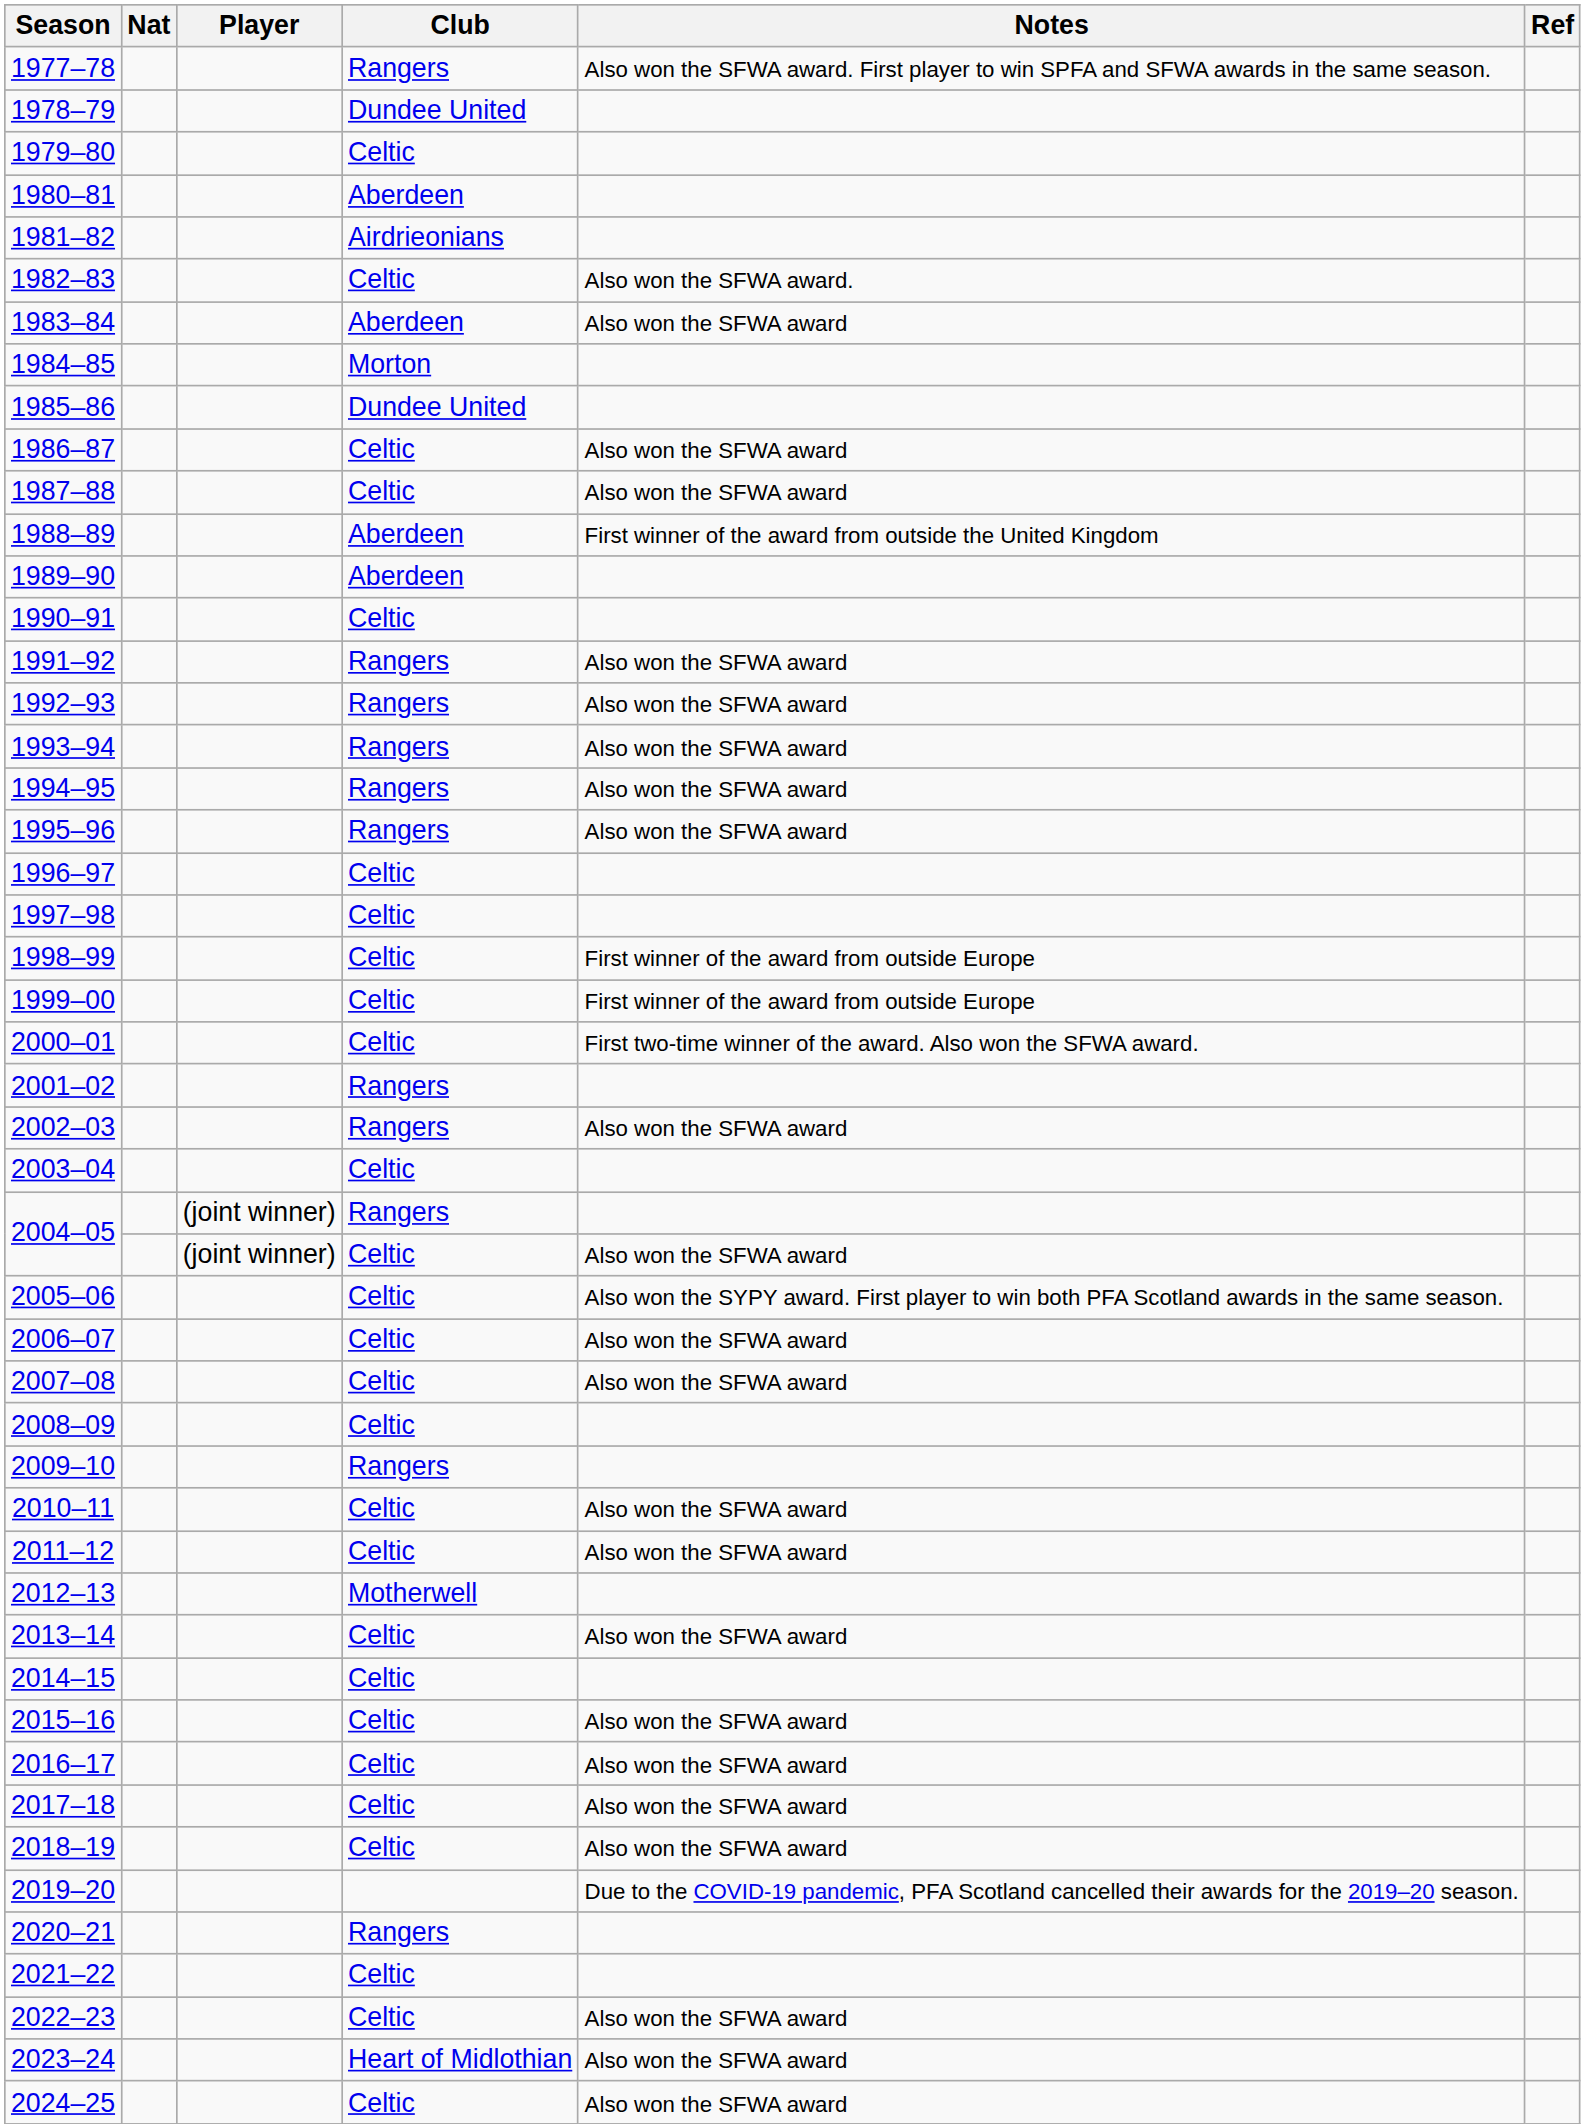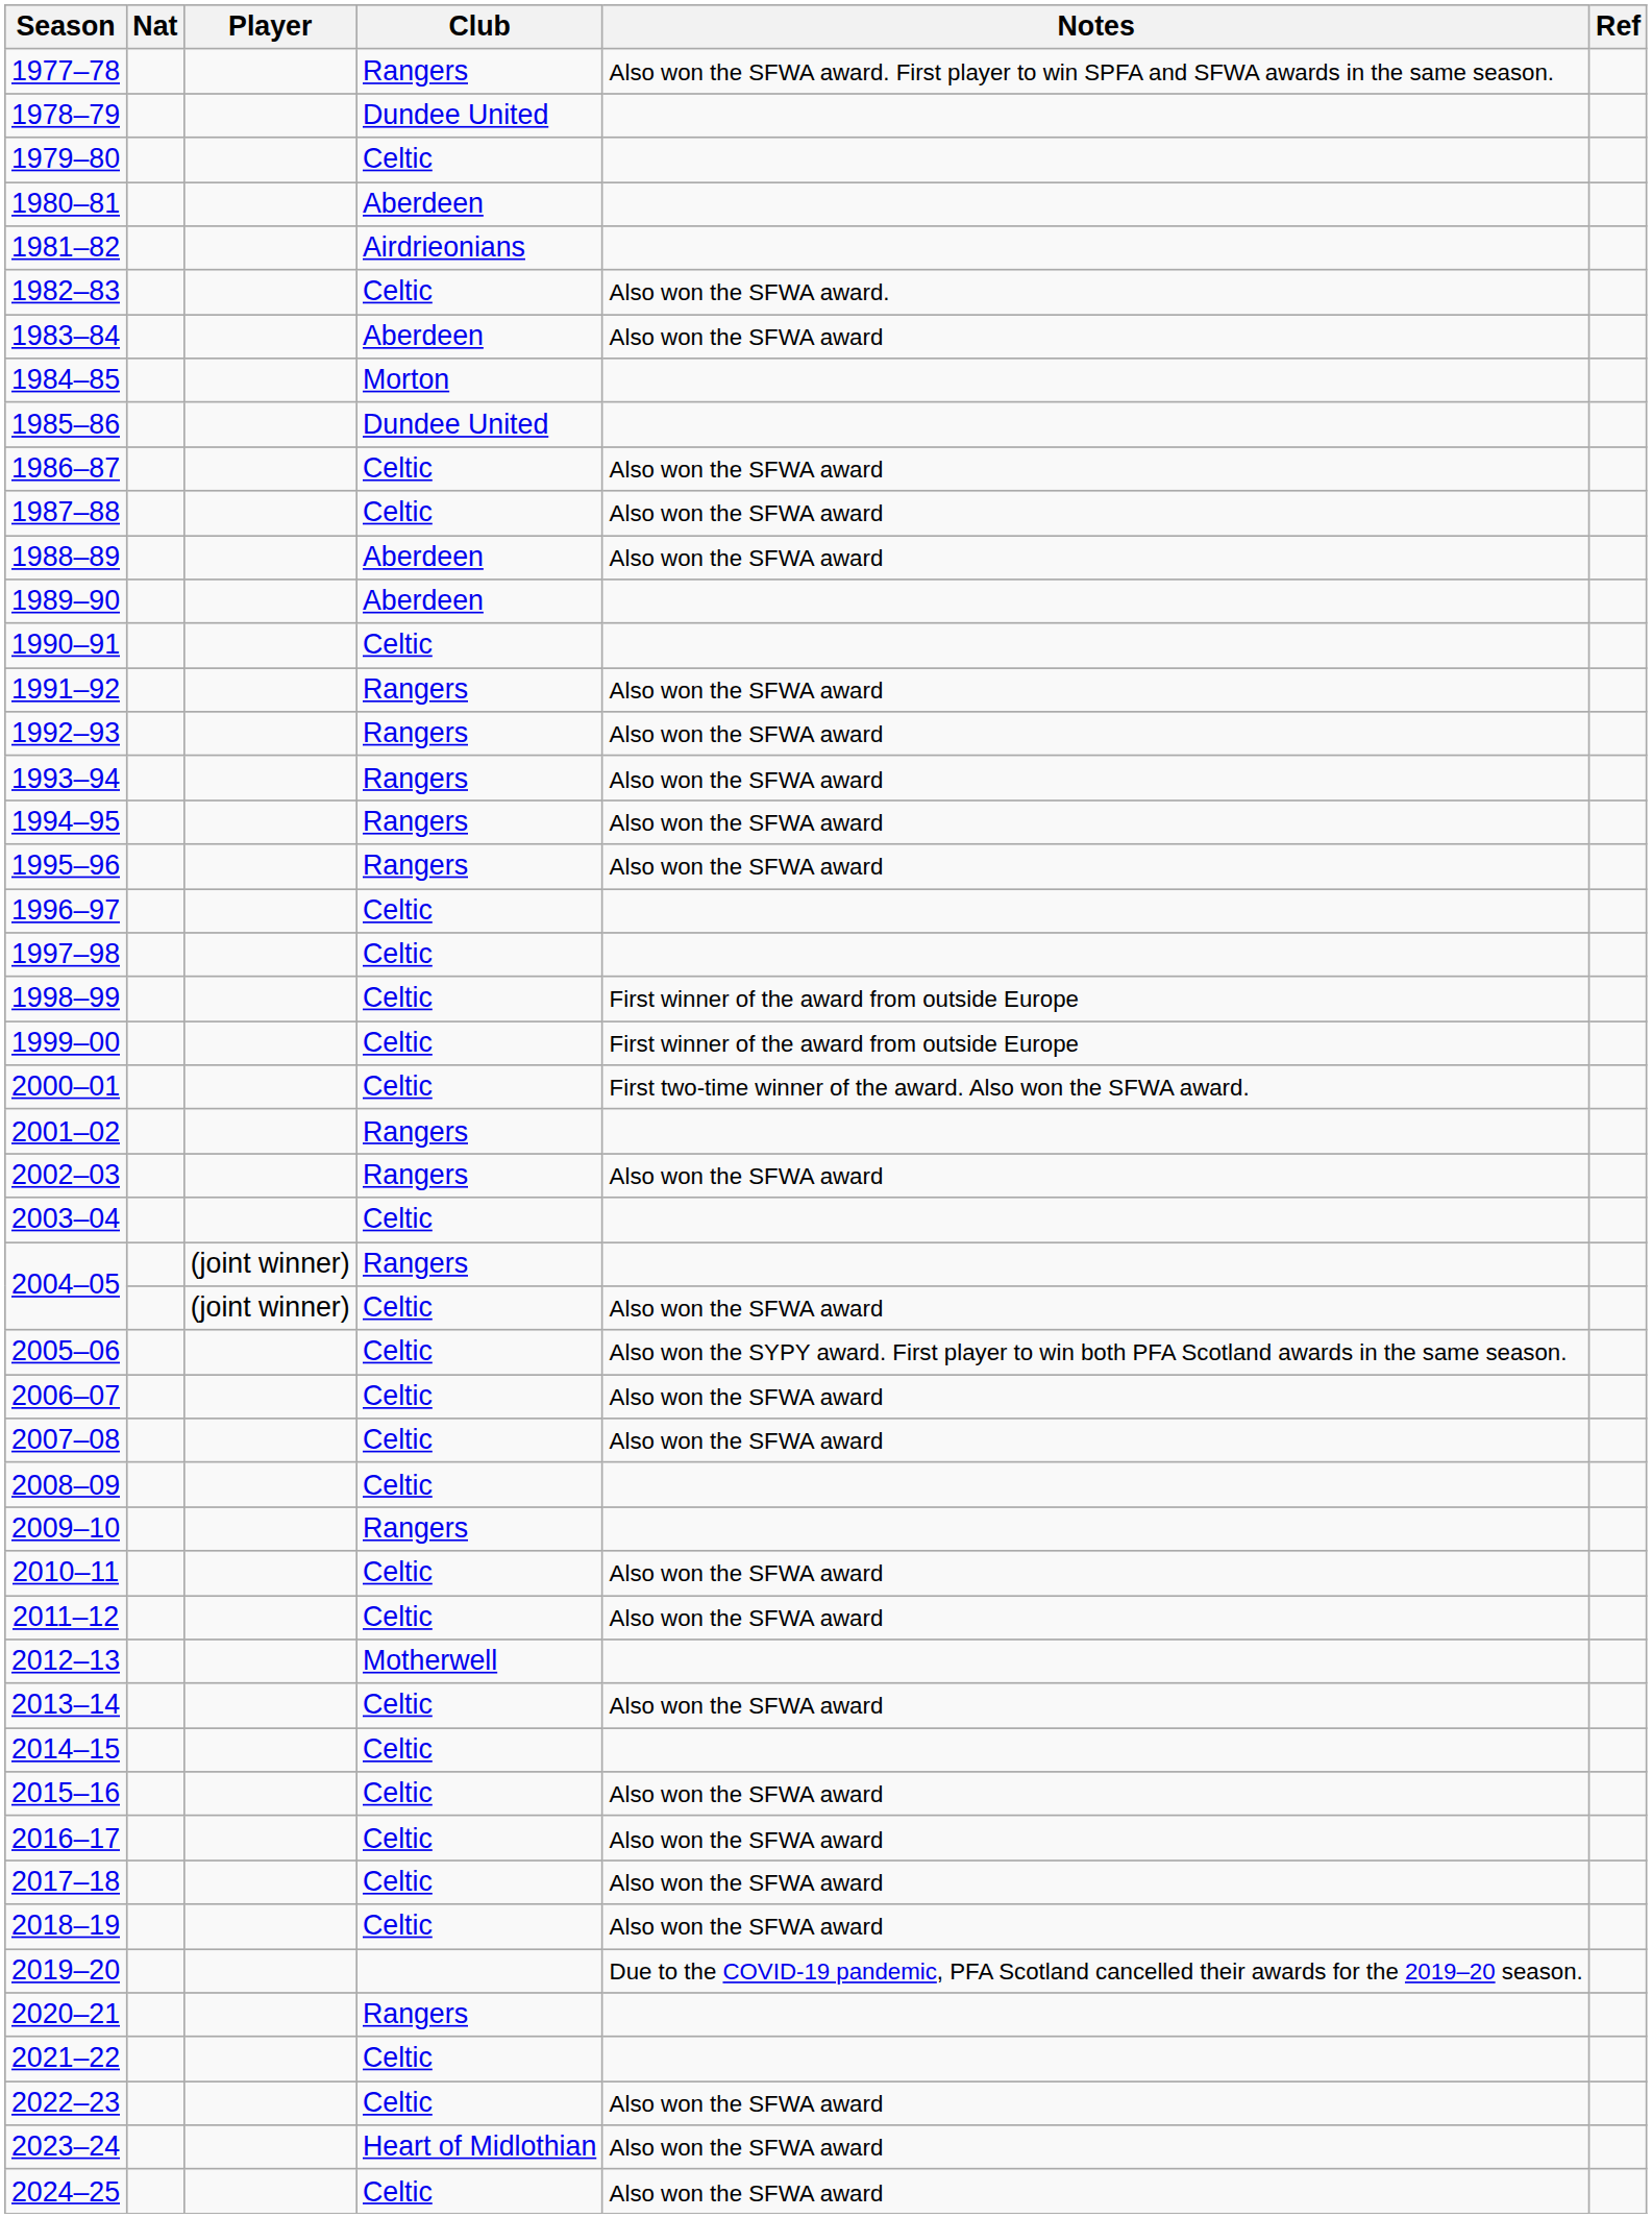1988–89 | Notes: First winner of the award from outside the United Kingdom -> Also won the SFWA award
